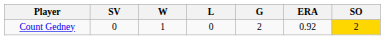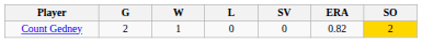columns swapped: G <-> SV
Count Gedney | ERA: 0.92 -> 0.82
